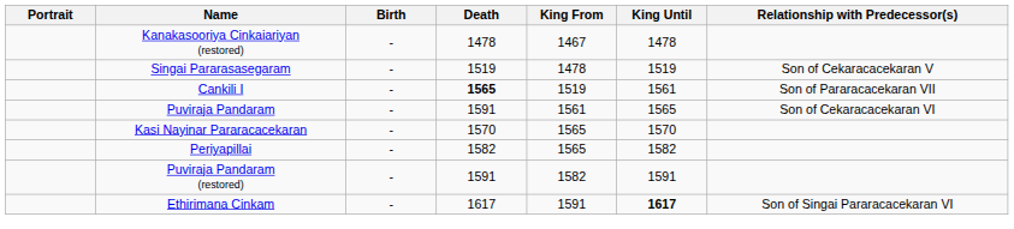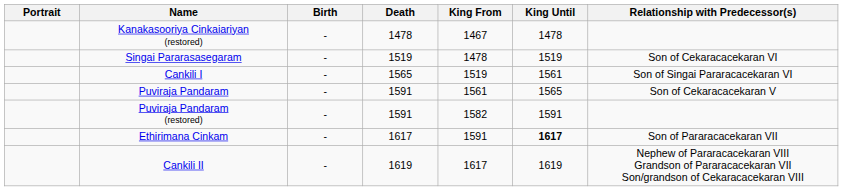Singai Pararasasegaram | Relationship with Predecessor(s): Son of Cekaracacekaran V -> Son of Cekaracacekaran VI
Cankili I | Death: bold -> normal
Cankili I | Relationship with Predecessor(s): Son of Pararacacekaran VII -> Son of Singai Pararacacekaran VI
Puviraja Pandaram | Relationship with Predecessor(s): Son of Cekaracacekaran VI -> Son of Cekaracacekaran V
- row: Kasi Nayinar Pararacacekaran | - | 1570 | 1565 | 1570
- row: Periyapillai | - | 1582 | 1565 | 1582
Ethirimana Cinkam | Relationship with Predecessor(s): Son of Singai Pararacacekaran VI -> Son of Pararacacekaran VII
+ row: Cankili II | - | 1619 | 1617 | 1619 | Nephew of Pararacacekaran VIII Grandson of Pararacacekaran VII Son/grandson of Cekaracacekaran VIII
